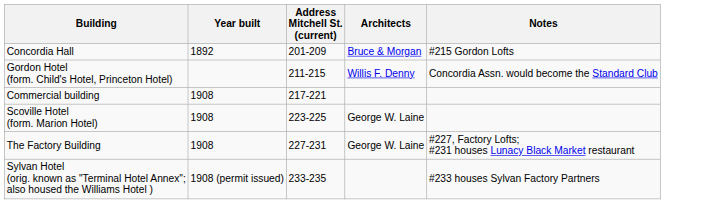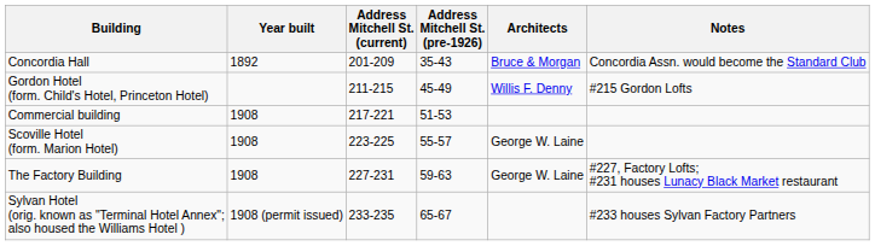+ column: Address Mitchell St. (pre-1926) | 35-43 | 45-49 | 51-53 | 55-57 | 59-63 | 65-67
Concordia Hall | Notes: #215 Gordon Lofts -> Concordia Assn. would become the Standard Club
Gordon Hotel (form. Child's Hotel, Princeton Hotel) | Notes: Concordia Assn. would become the Standard Club -> #215 Gordon Lofts
